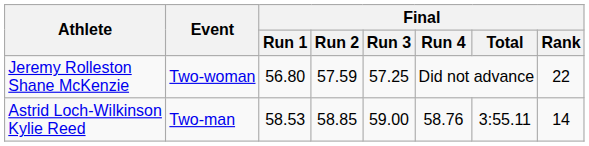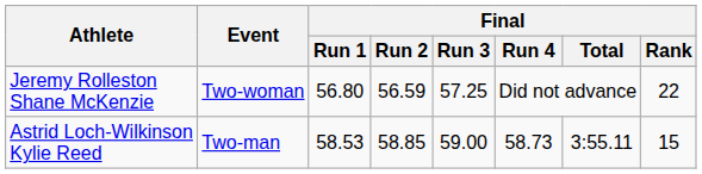Jeremy Rolleston Shane McKenzie | Final / Run 2: 57.59 -> 56.59
Astrid Loch-Wilkinson Kylie Reed | Final / Run 4: 58.76 -> 58.73
Astrid Loch-Wilkinson Kylie Reed | Final / Rank: 14 -> 15
